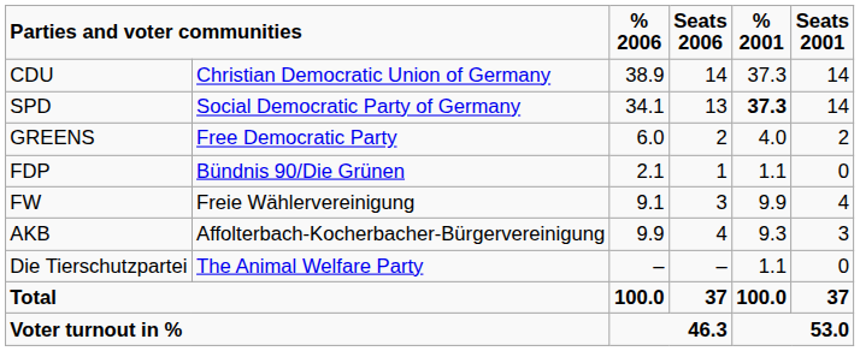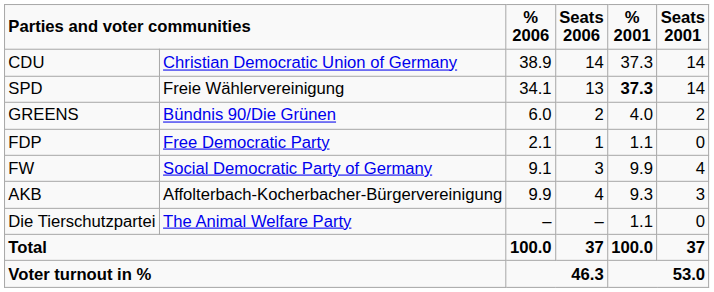SPD | column 2: Social Democratic Party of Germany -> Freie Wählervereinigung
GREENS | column 2: Free Democratic Party -> Bündnis 90/Die Grünen
FDP | column 2: Bündnis 90/Die Grünen -> Free Democratic Party
FW | column 2: Freie Wählervereinigung -> Social Democratic Party of Germany
